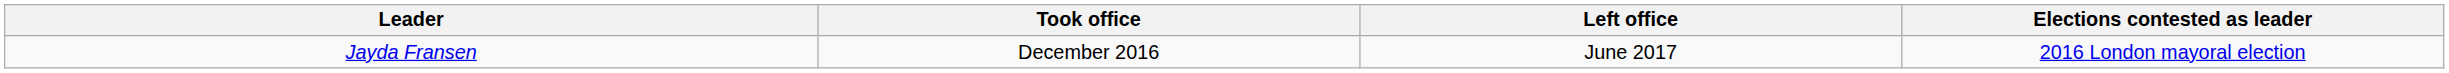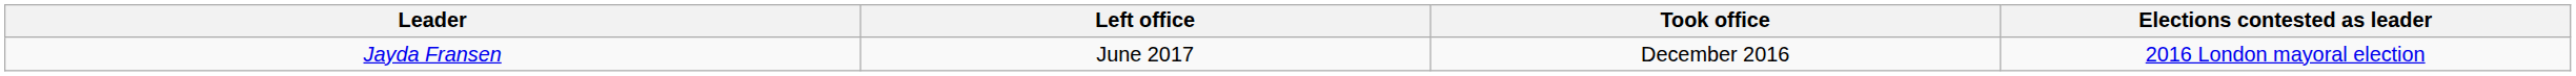columns swapped: Took office <-> Left office
